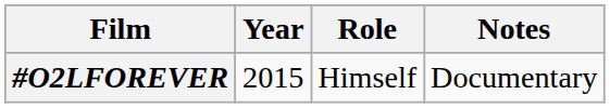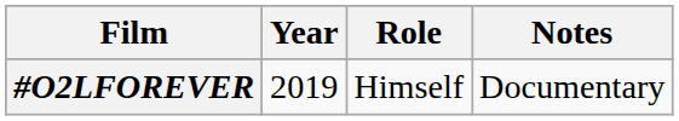#O2LFOREVER | Year: 2015 -> 2019
